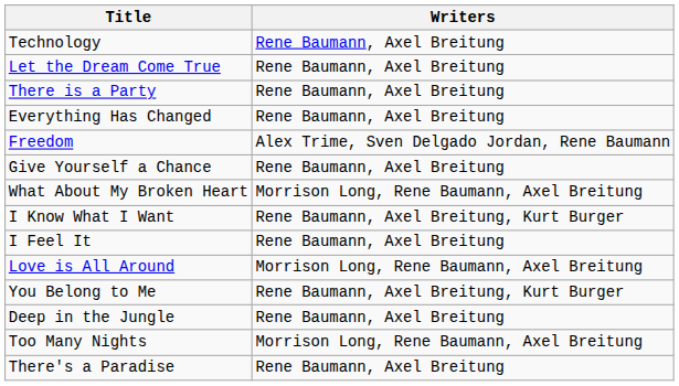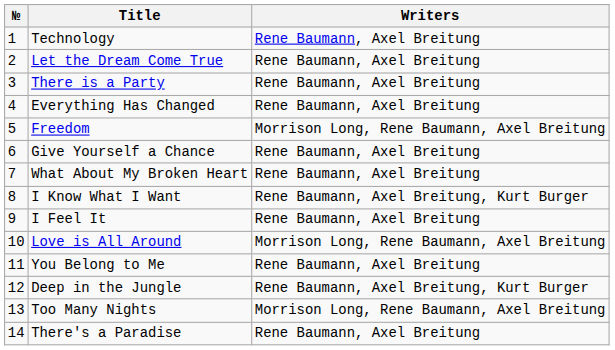+ column: № | 1 | 2 | 3 | 4 | 5 | 6 | 7 | 8 | 9 | 10 | 11 | 12 | 13 | 14
Freedom | Writers: Alex Trime, Sven Delgado Jordan, Rene Baumann -> Morrison Long, Rene Baumann, Axel Breitung
What About My Broken Heart | Writers: Morrison Long, Rene Baumann, Axel Breitung -> Rene Baumann, Axel Breitung
You Belong to Me | Writers: Rene Baumann, Axel Breitung, Kurt Burger -> Rene Baumann, Axel Breitung
Deep in the Jungle | Writers: Rene Baumann, Axel Breitung -> Rene Baumann, Axel Breitung, Kurt Burger
